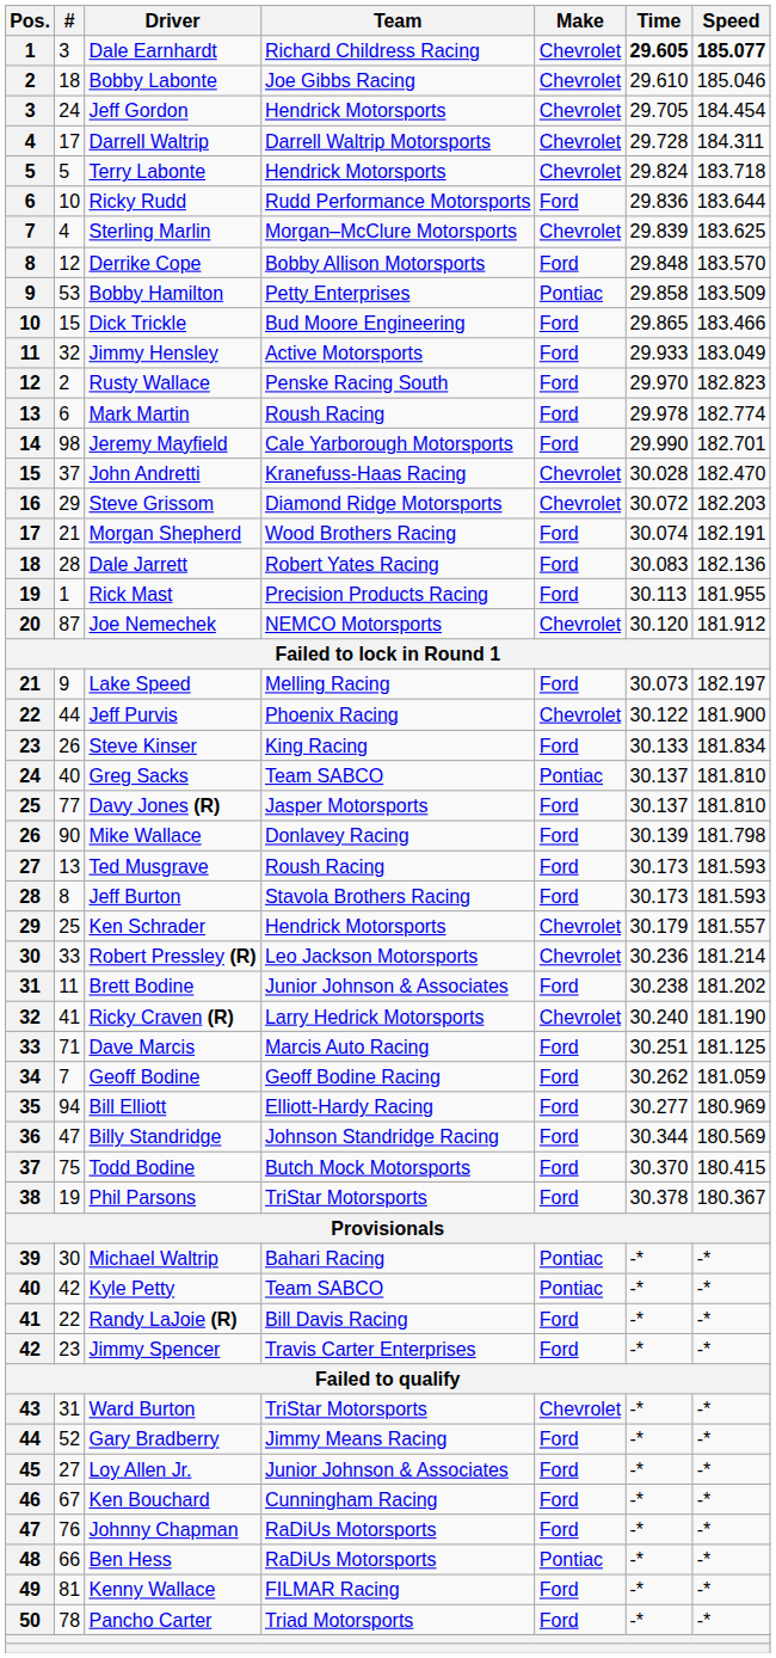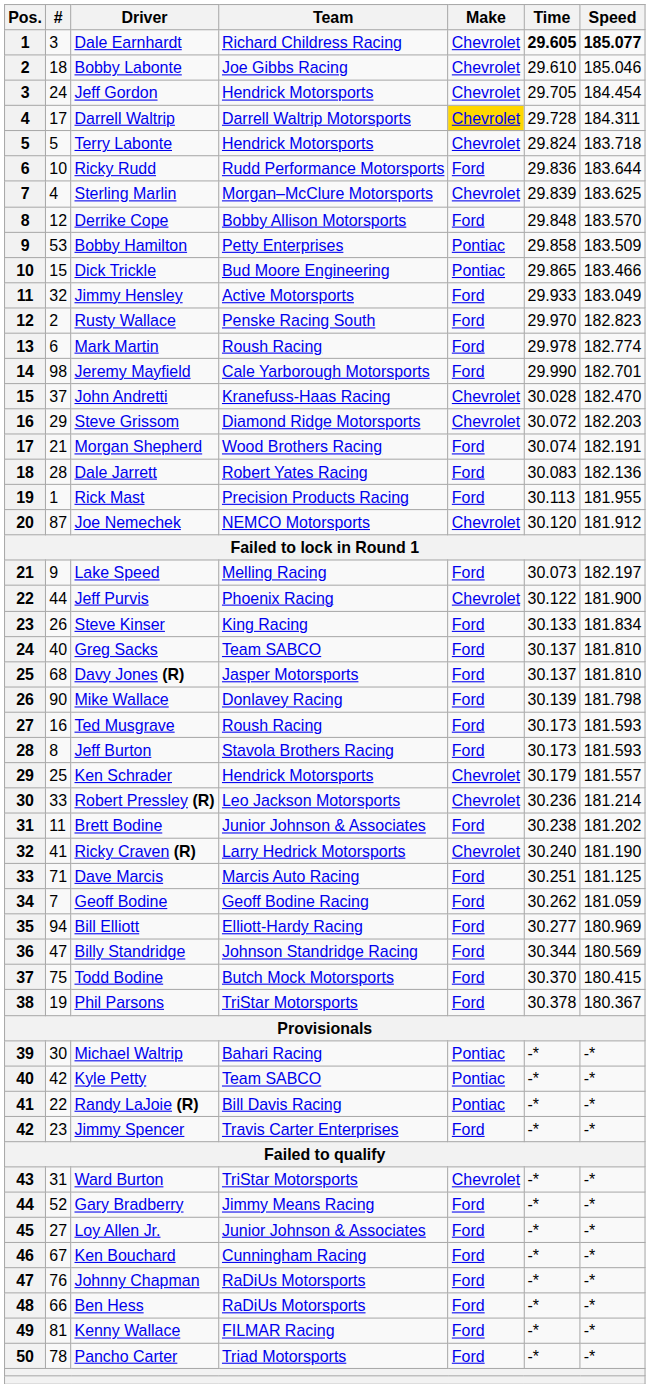Darrell Waltrip | Make: no background -> gold background
Dick Trickle | Make: Ford -> Pontiac
Greg Sacks | Make: Pontiac -> Ford
Davy Jones (R) | #: 77 -> 68
Ted Musgrave | #: 13 -> 16
Randy LaJoie (R) | Make: Ford -> Pontiac
Ben Hess | Make: Pontiac -> Ford
